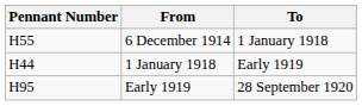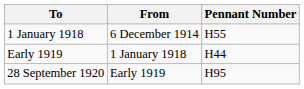columns swapped: Pennant Number <-> To
